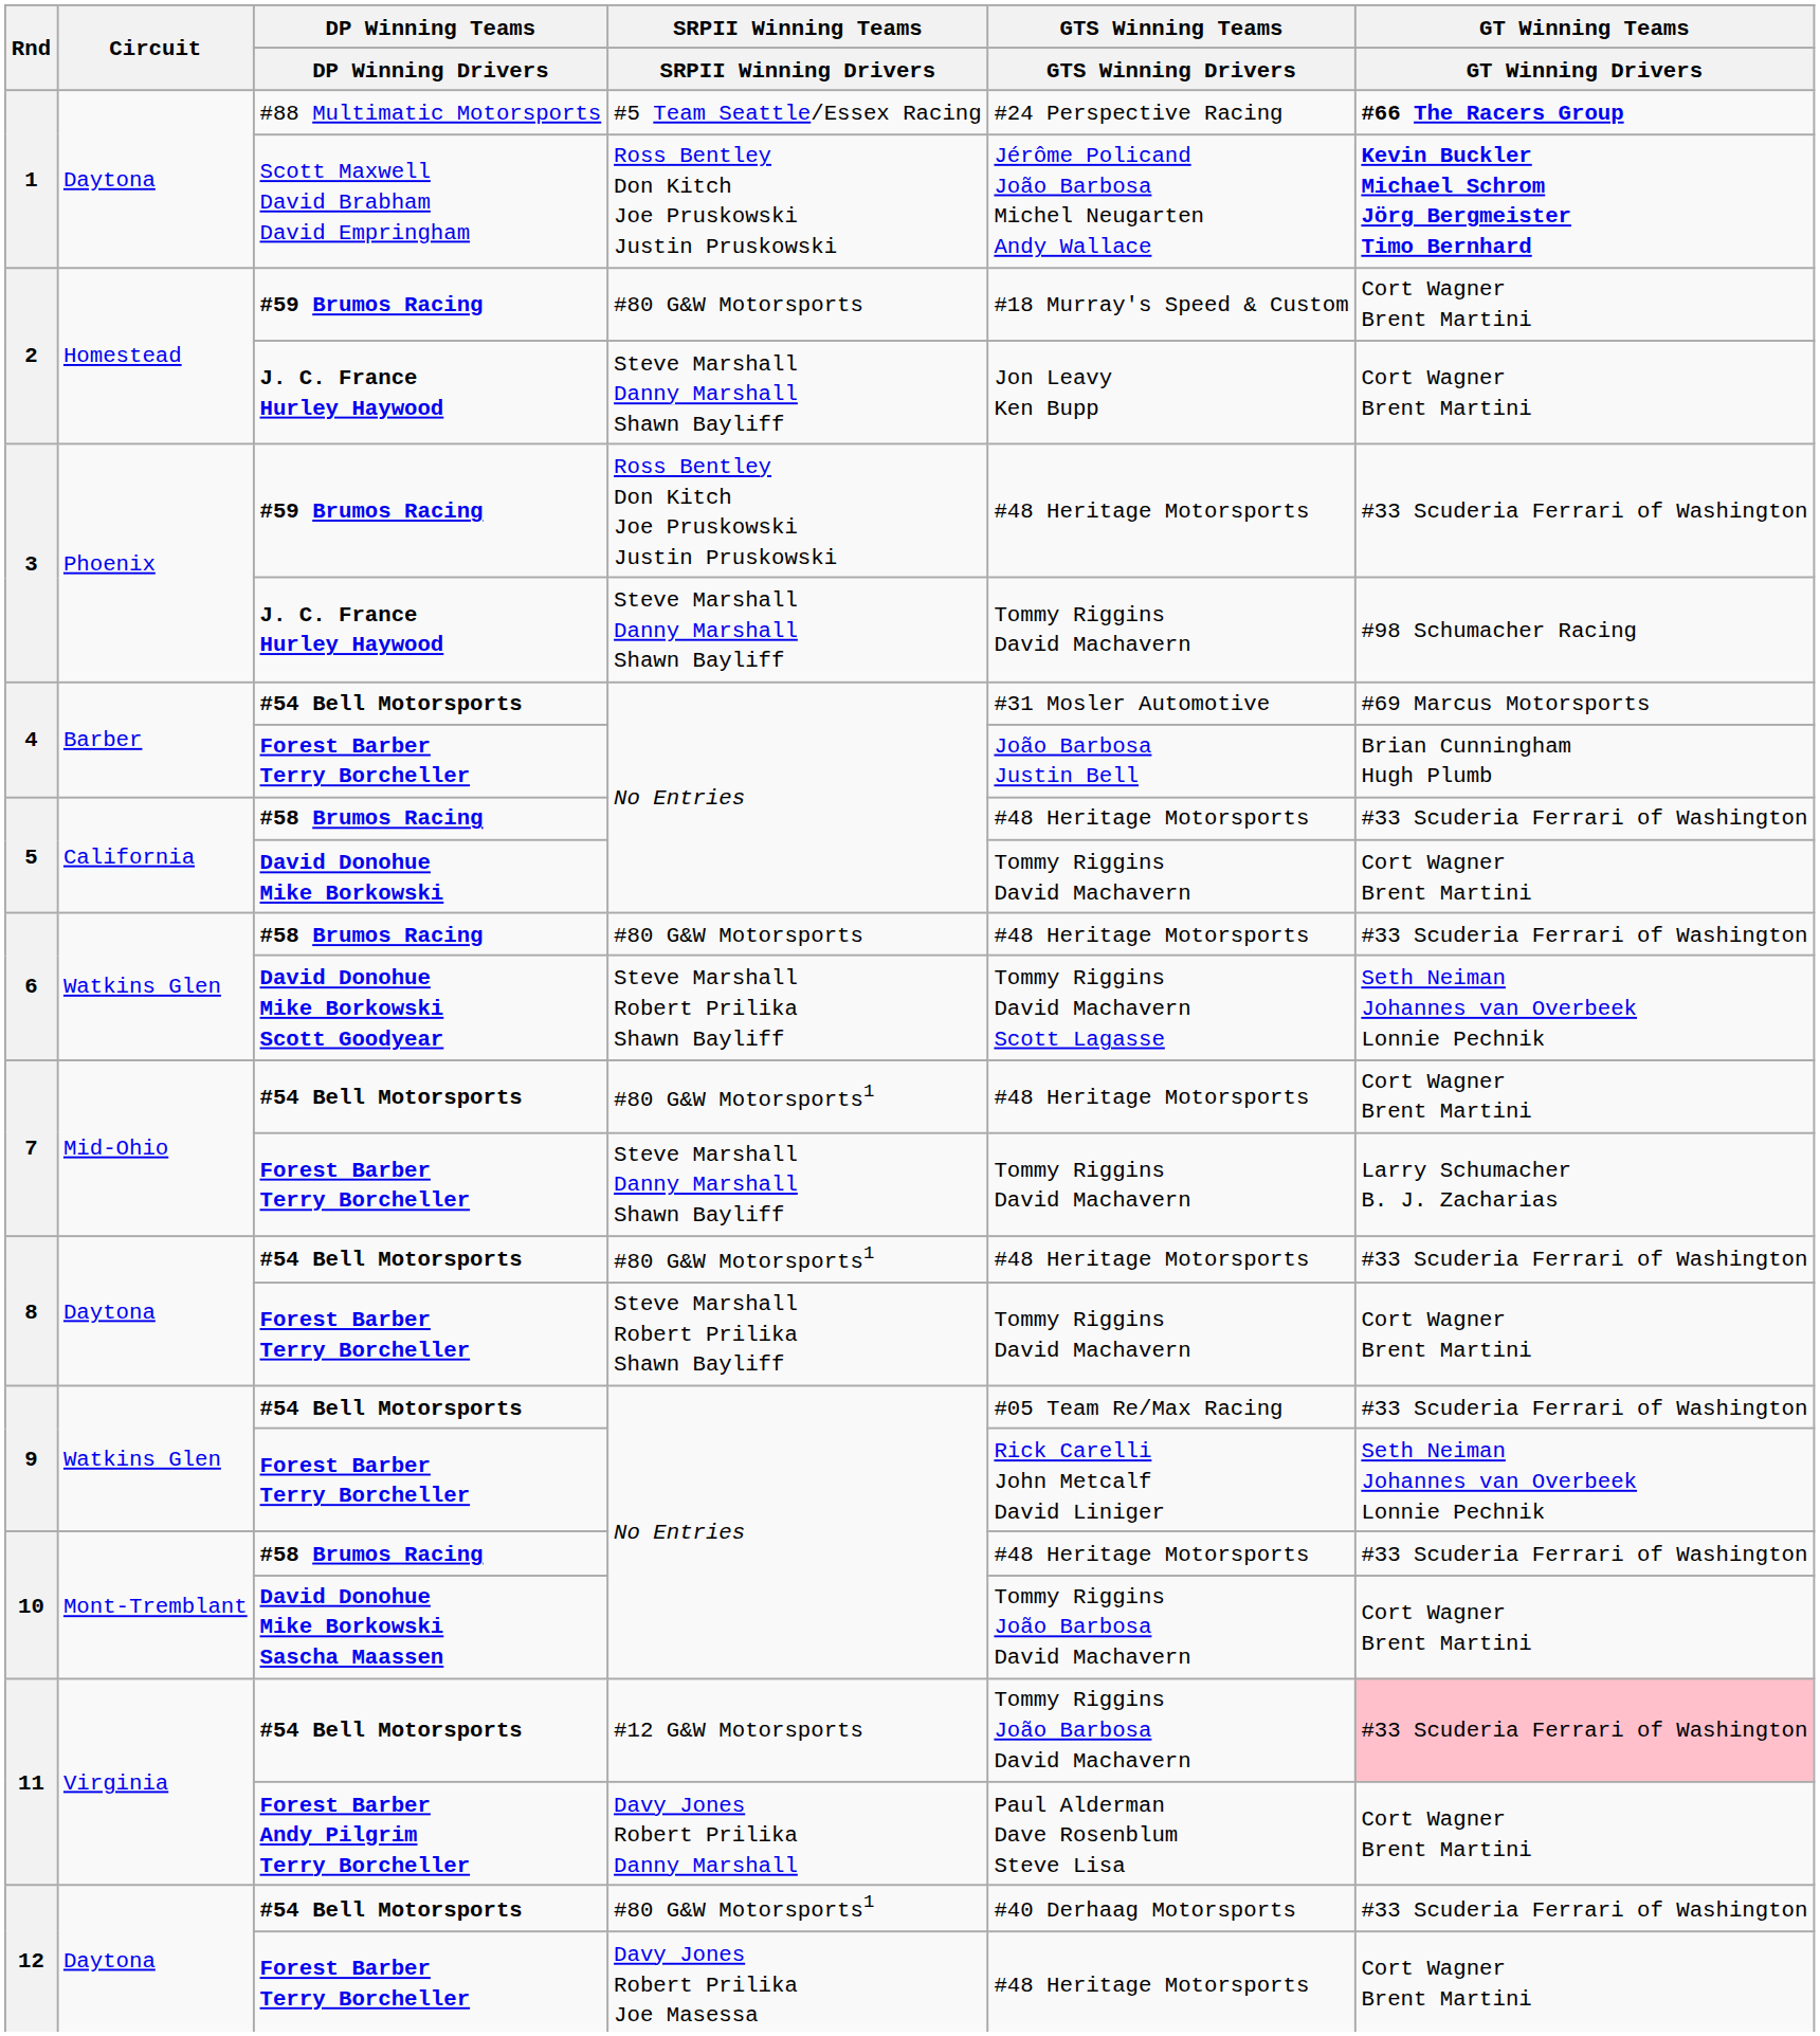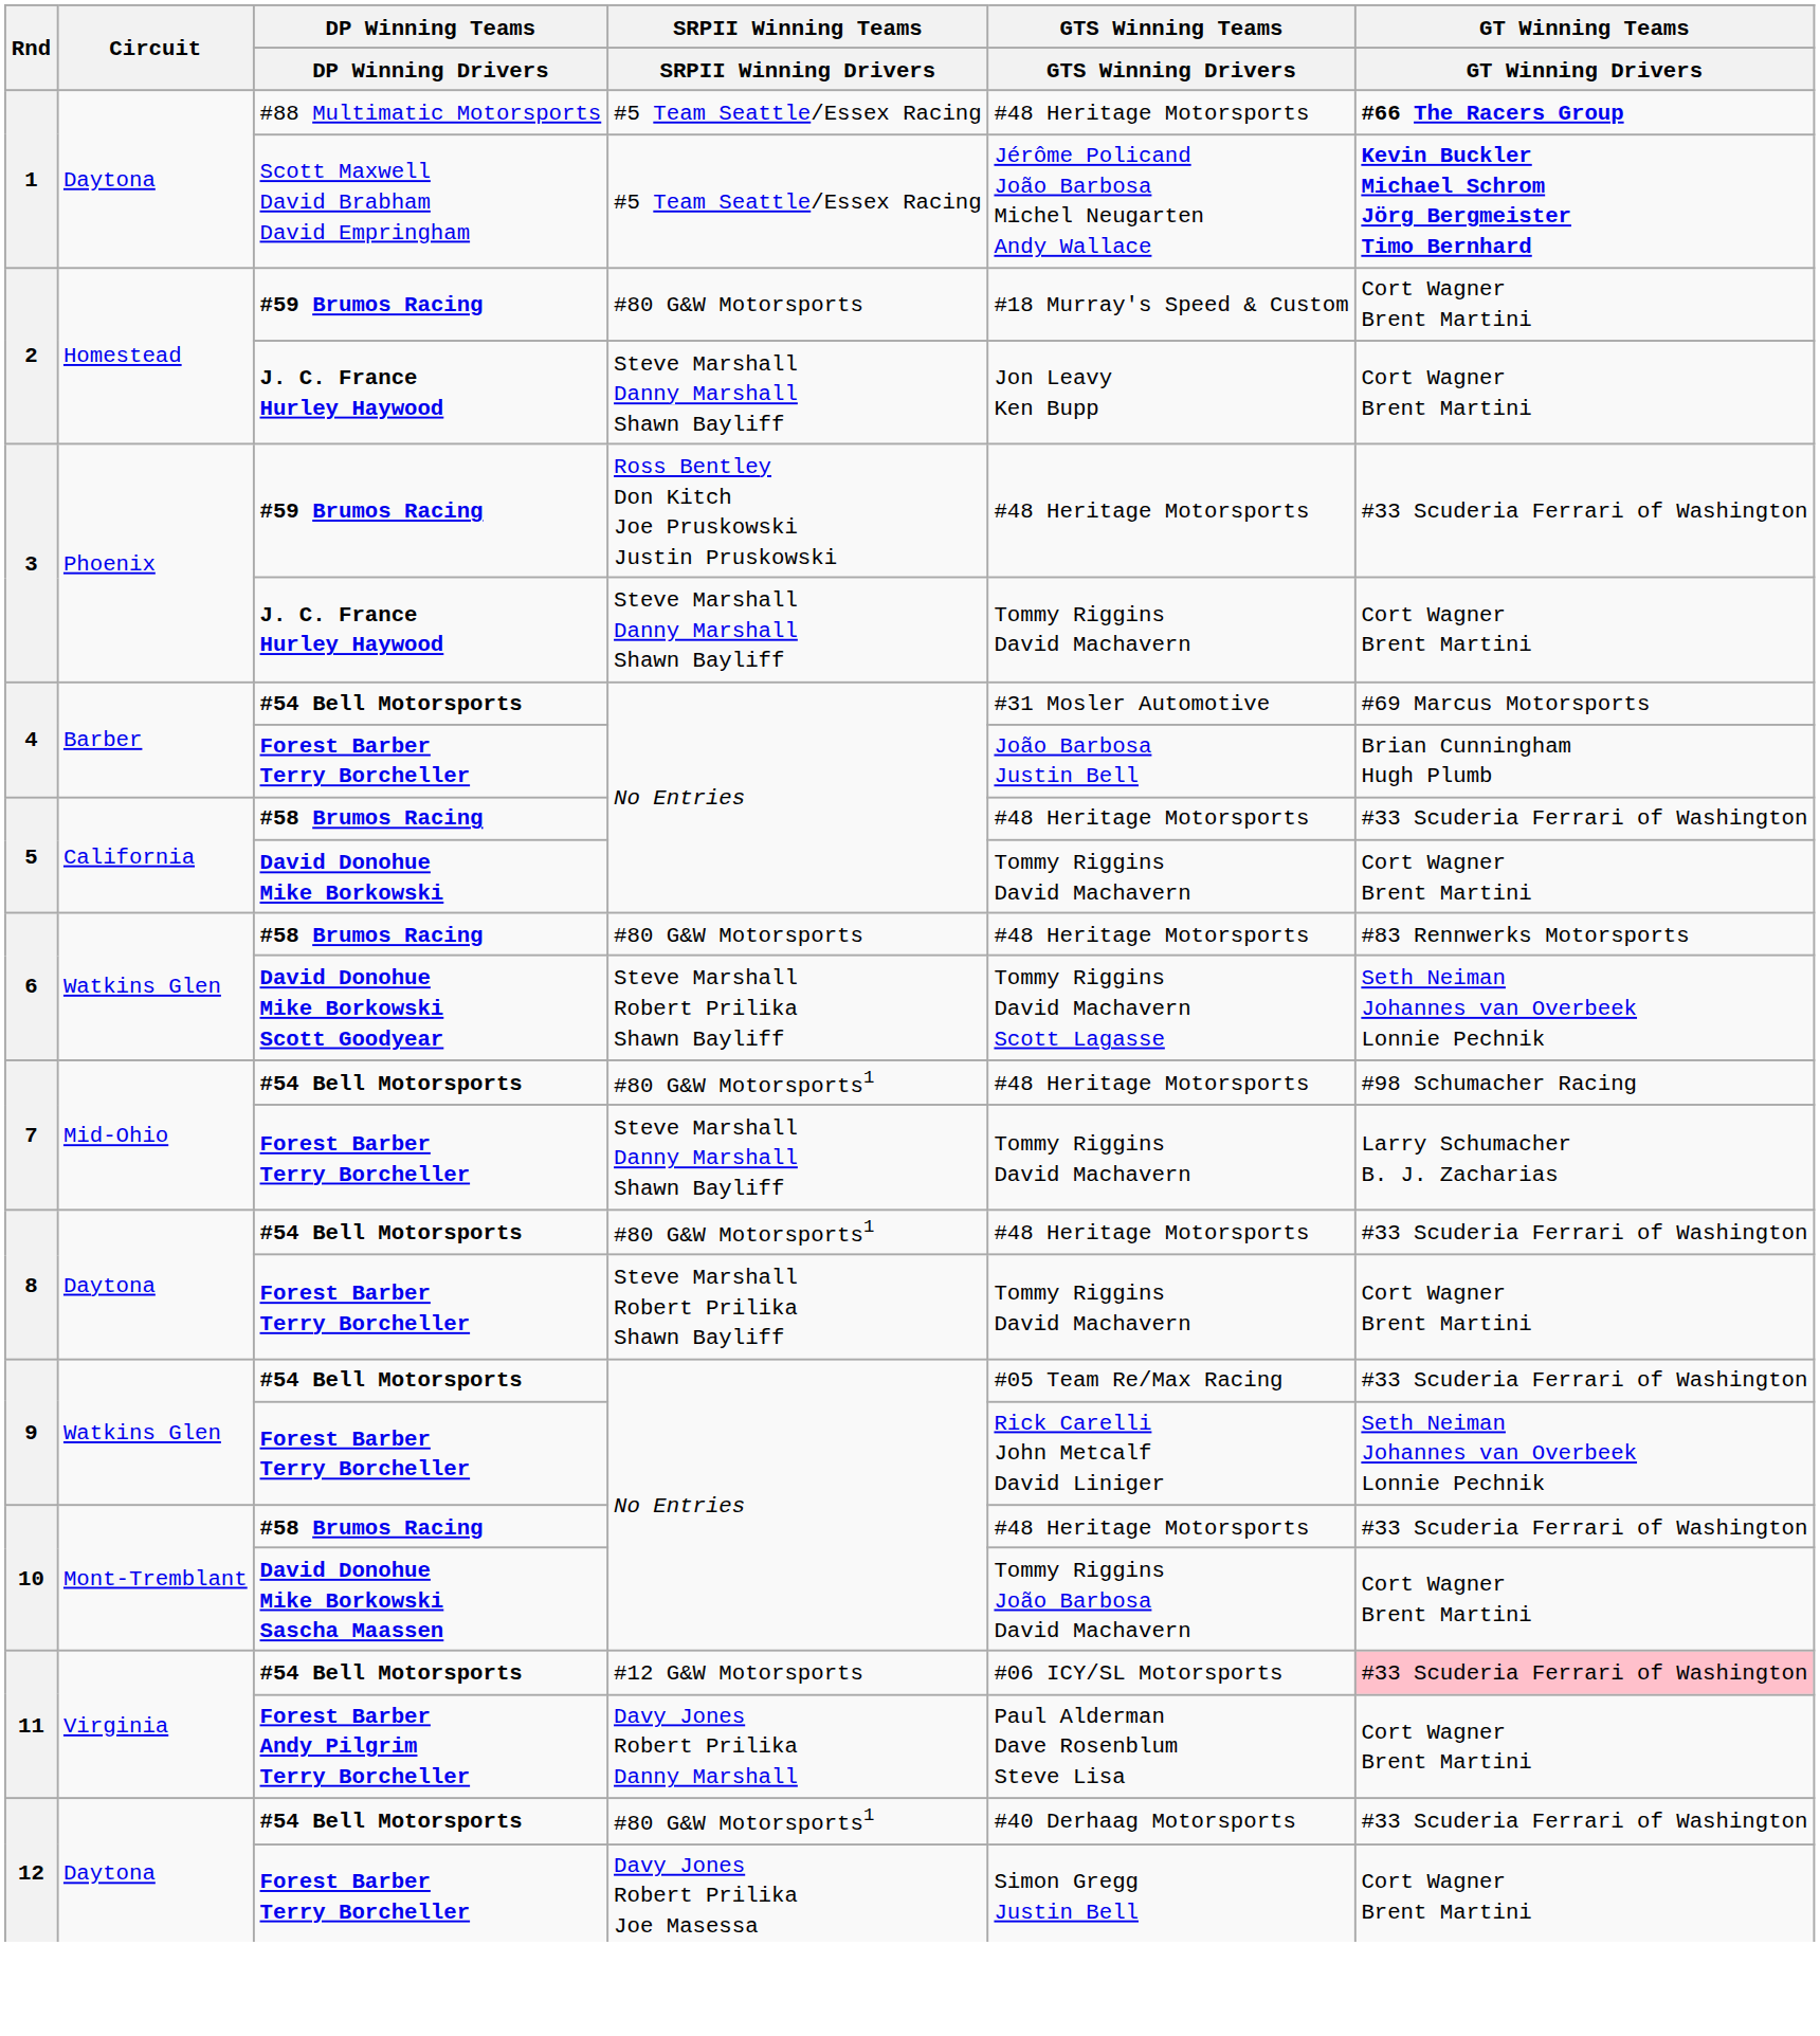1 / #88 Multimatic Motorsports | GTS Winning Teams / GTS Winning Drivers: #24 Perspective Racing -> #48 Heritage Motorsports
1 / Scott Maxwell David Brabham David Empringham | SRPII Winning Teams / SRPII Winning Drivers: Ross Bentley Don Kitch Joe Pruskowski Justin Pruskowski -> #5 Team Seattle/Essex Racing
3 / J. C. France Hurley Haywood | GT Winning Teams / GT Winning Drivers: #98 Schumacher Racing -> Cort Wagner Brent Martini
6 / #58 Brumos Racing | GT Winning Teams / GT Winning Drivers: #33 Scuderia Ferrari of Washington -> #83 Rennwerks Motorsports
7 / #54 Bell Motorsports | GT Winning Teams / GT Winning Drivers: Cort Wagner Brent Martini -> #98 Schumacher Racing
11 / #54 Bell Motorsports | GTS Winning Teams / GTS Winning Drivers: Tommy Riggins João Barbosa David Machavern -> #06 ICY/SL Motorsports
12 / Forest Barber Terry Borcheller | GTS Winning Teams / GTS Winning Drivers: #48 Heritage Motorsports -> Simon Gregg Justin Bell
